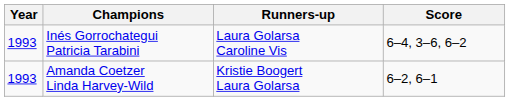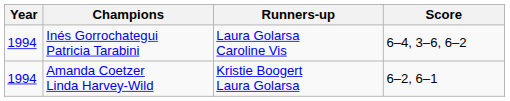Inés Gorrochategui Patricia Tarabini | Year: 1993 -> 1994
Amanda Coetzer Linda Harvey-Wild | Year: 1993 -> 1994
